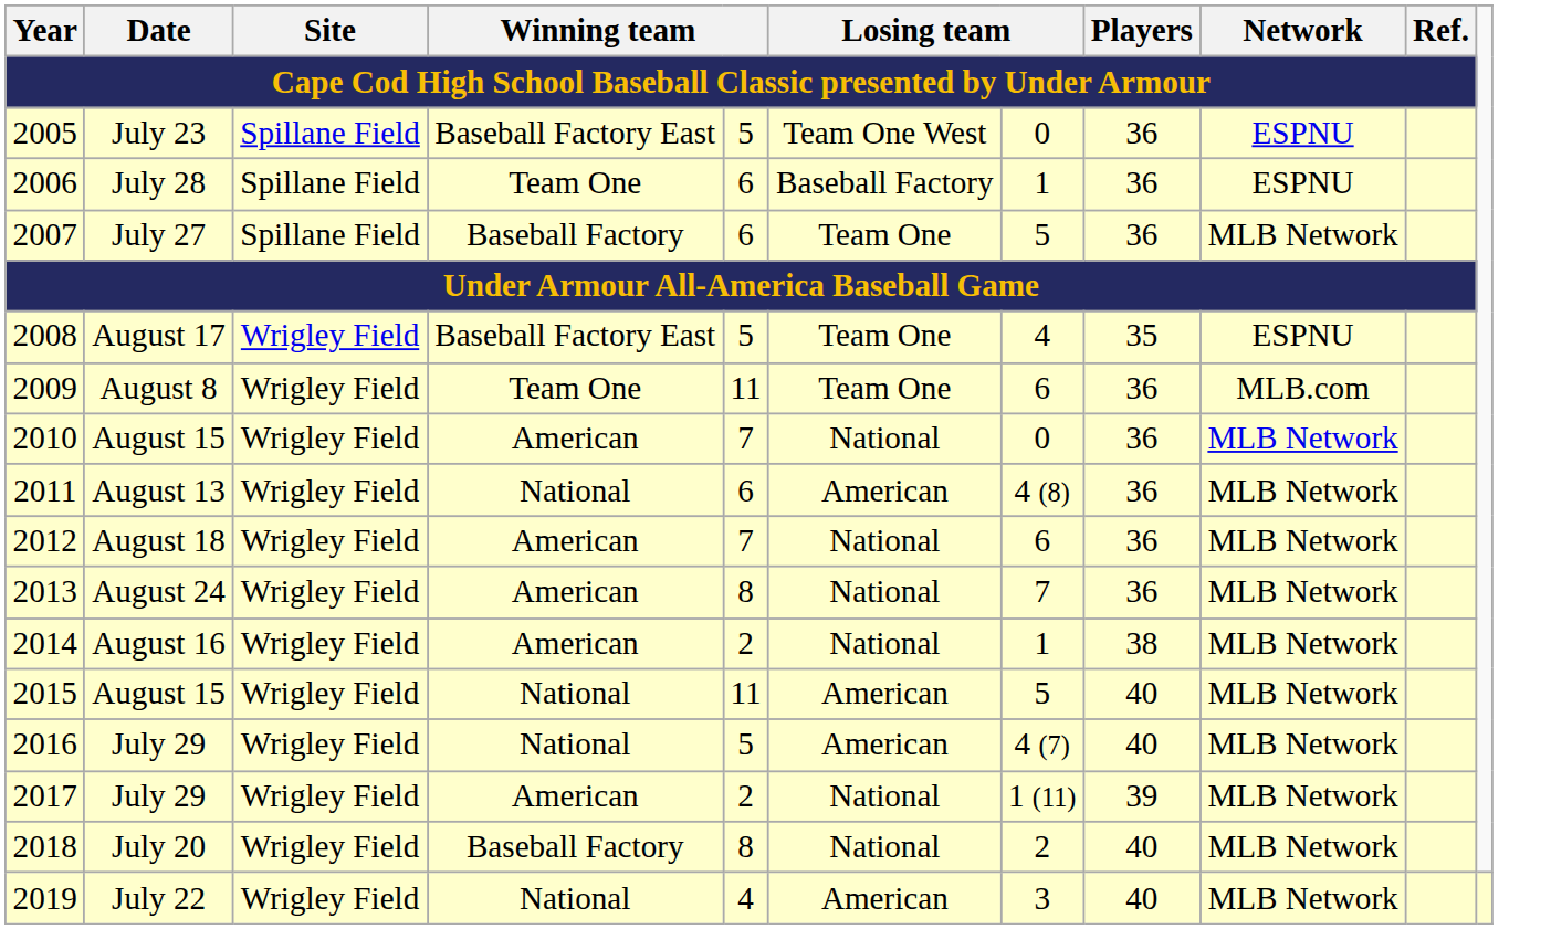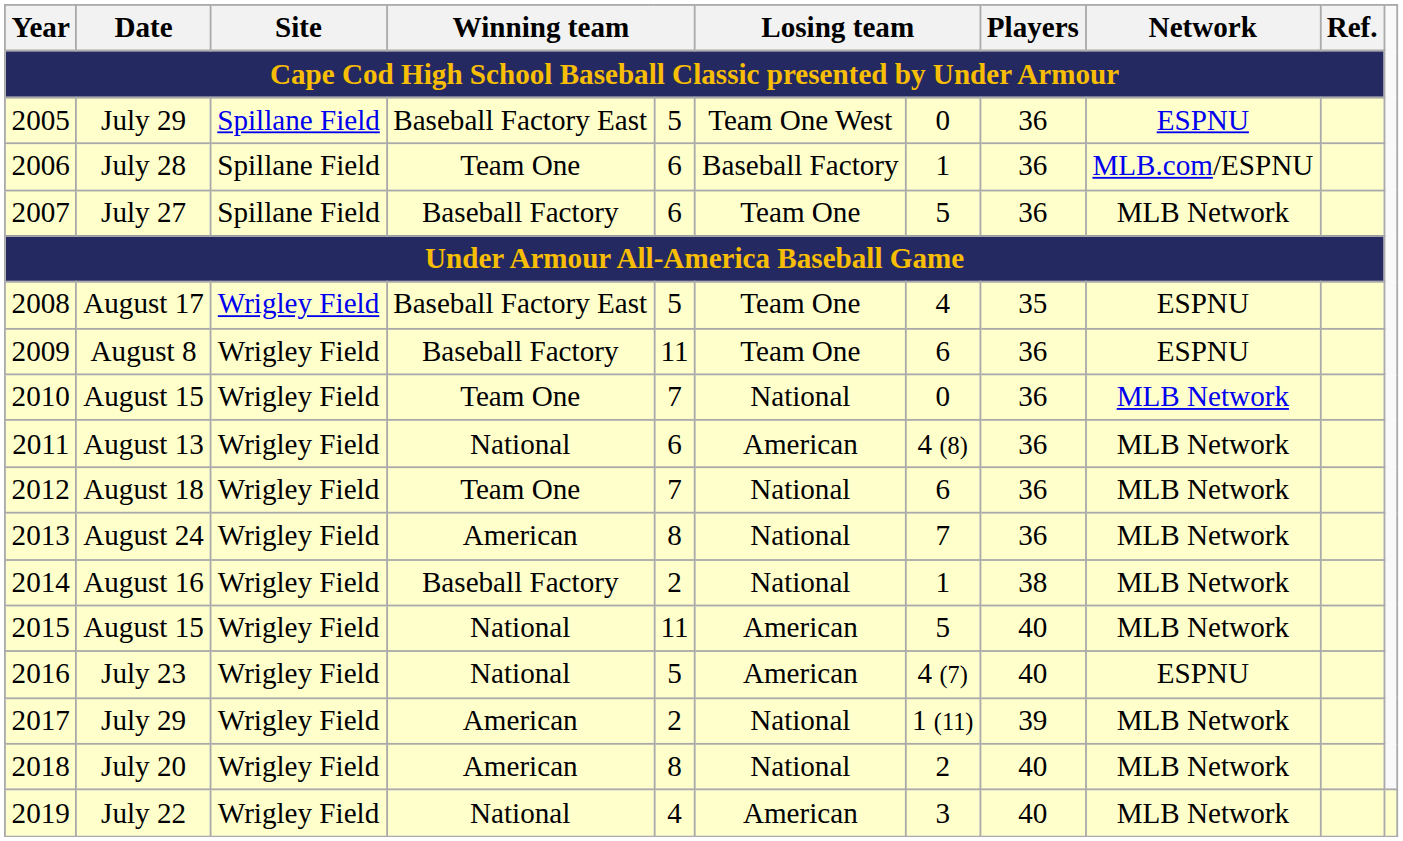2005 | column 2: July 23 -> July 29
2006 | column 9: ESPNU -> MLB.com/ESPNU
2009 | column 4: Team One -> Baseball Factory
2009 | column 9: MLB.com -> ESPNU
2010 | column 4: American -> Team One
2012 | column 4: American -> Team One
2014 | column 4: American -> Baseball Factory
2016 | column 2: July 29 -> July 23
2016 | column 9: MLB Network -> ESPNU
2018 | column 4: Baseball Factory -> American
